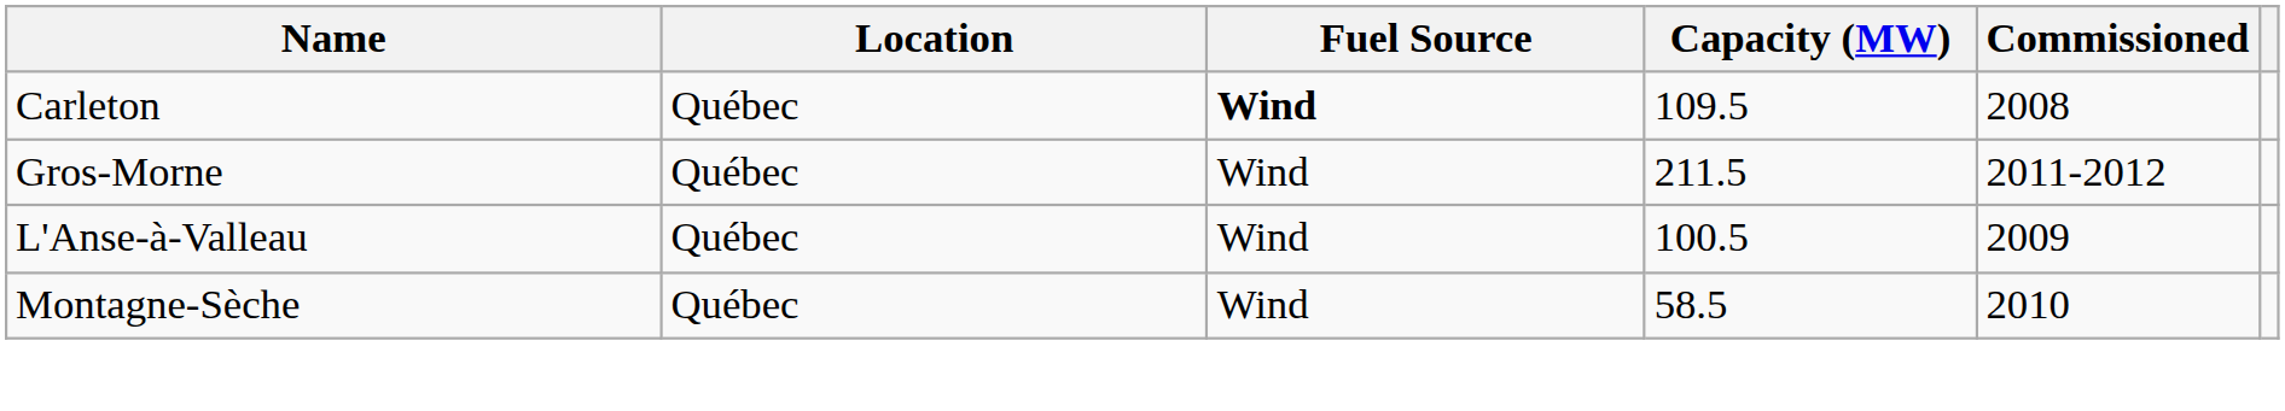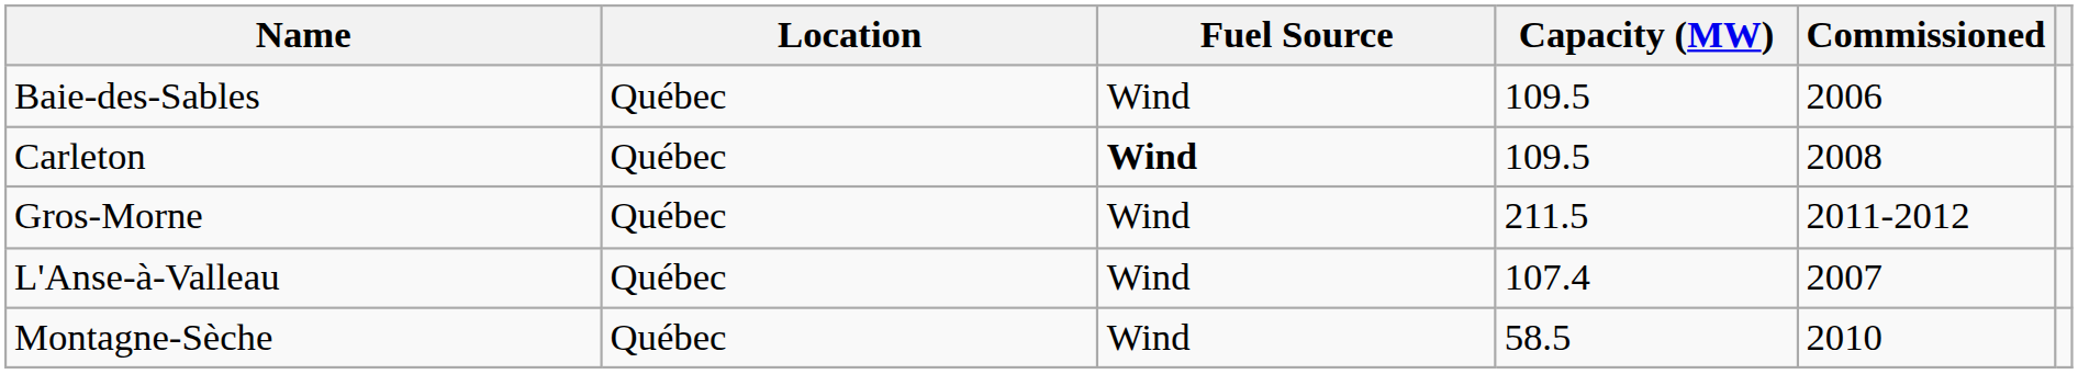+ row: Baie-des-Sables | Québec | Wind | 109.5 | 2006
L'Anse-à-Valleau | Capacity (MW): 100.5 -> 107.4
L'Anse-à-Valleau | Commissioned: 2009 -> 2007
